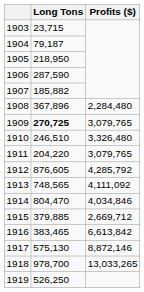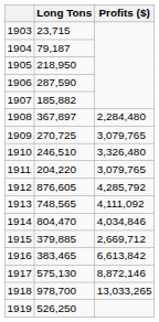1908 | Long Tons: 367,896 -> 367,897
1909 | Long Tons: bold -> normal
